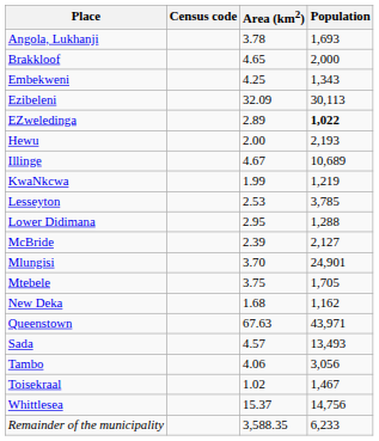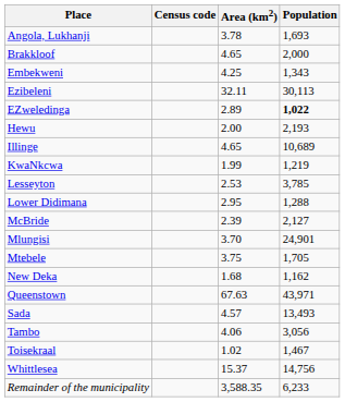Ezibeleni | Area (km2): 32.09 -> 32.11
Illinge | Area (km2): 4.67 -> 4.65
